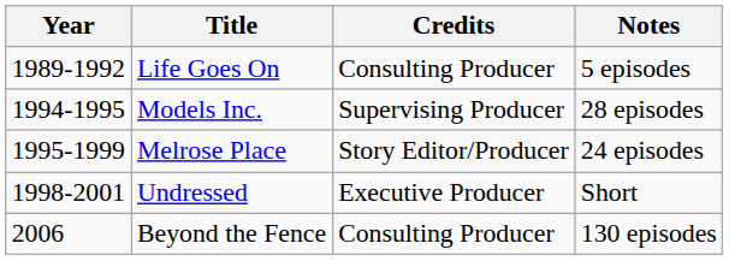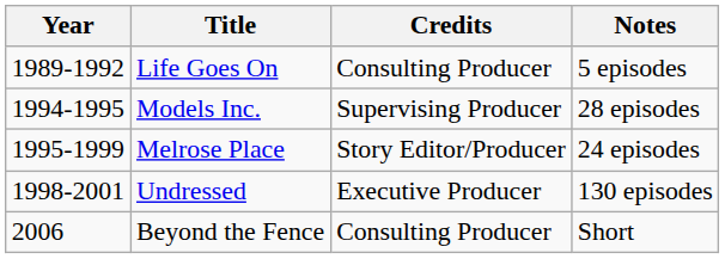Undressed | Notes: Short -> 130 episodes
Beyond the Fence | Notes: 130 episodes -> Short
